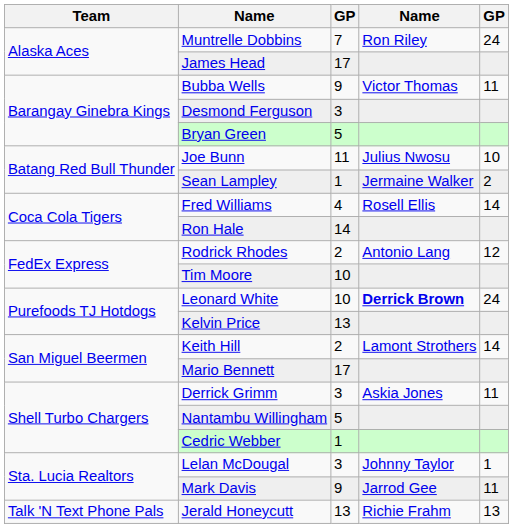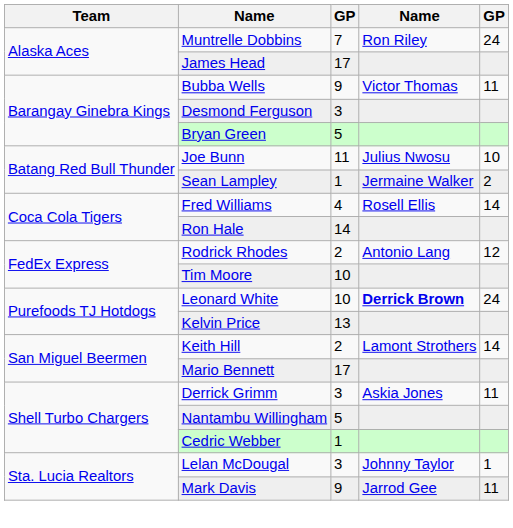- row: Talk 'N Text Phone Pals | Jerald Honeycutt | 13 | Richie Frahm | 13
